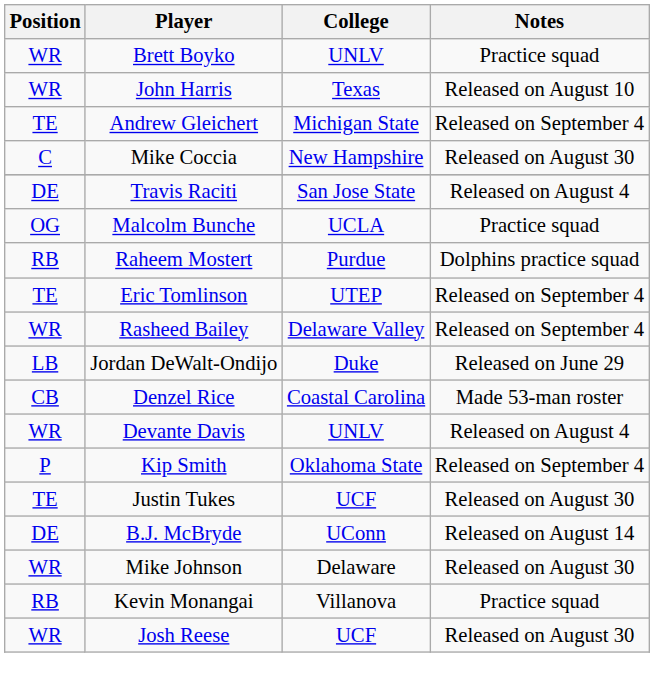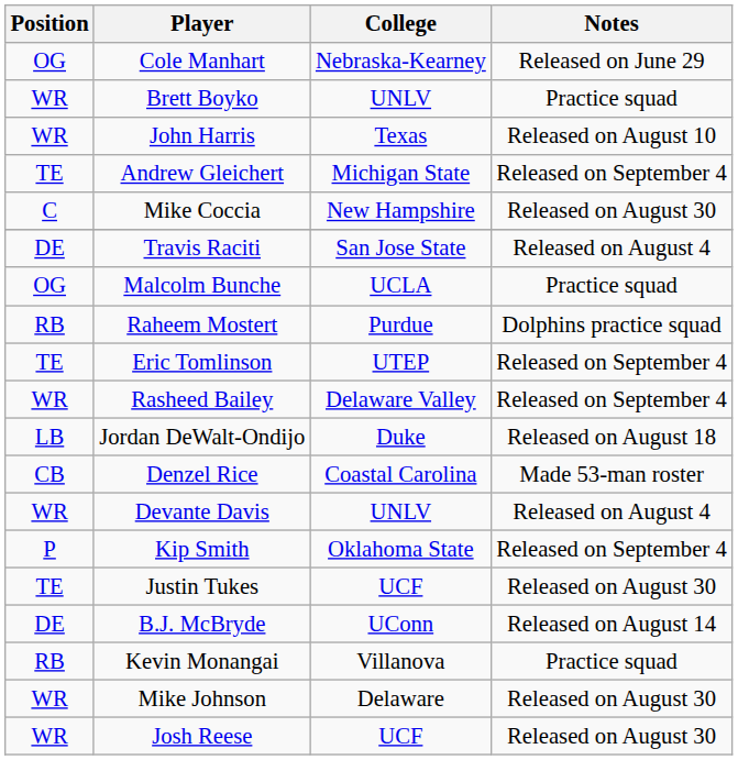+ row: OG | Cole Manhart | Nebraska-Kearney | Released on June 29
Jordan DeWalt-Ondijo | Notes: Released on June 29 -> Released on August 18
rows swapped: Kevin Monangai <-> Mike Johnson
